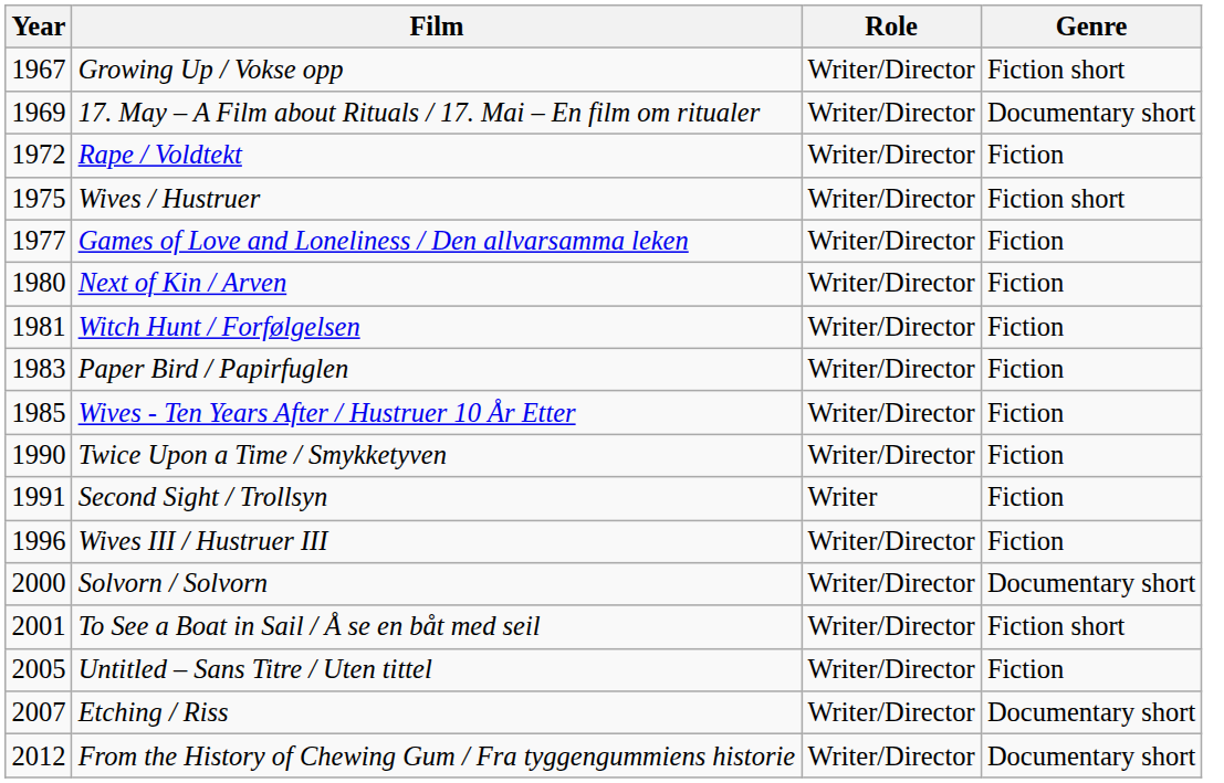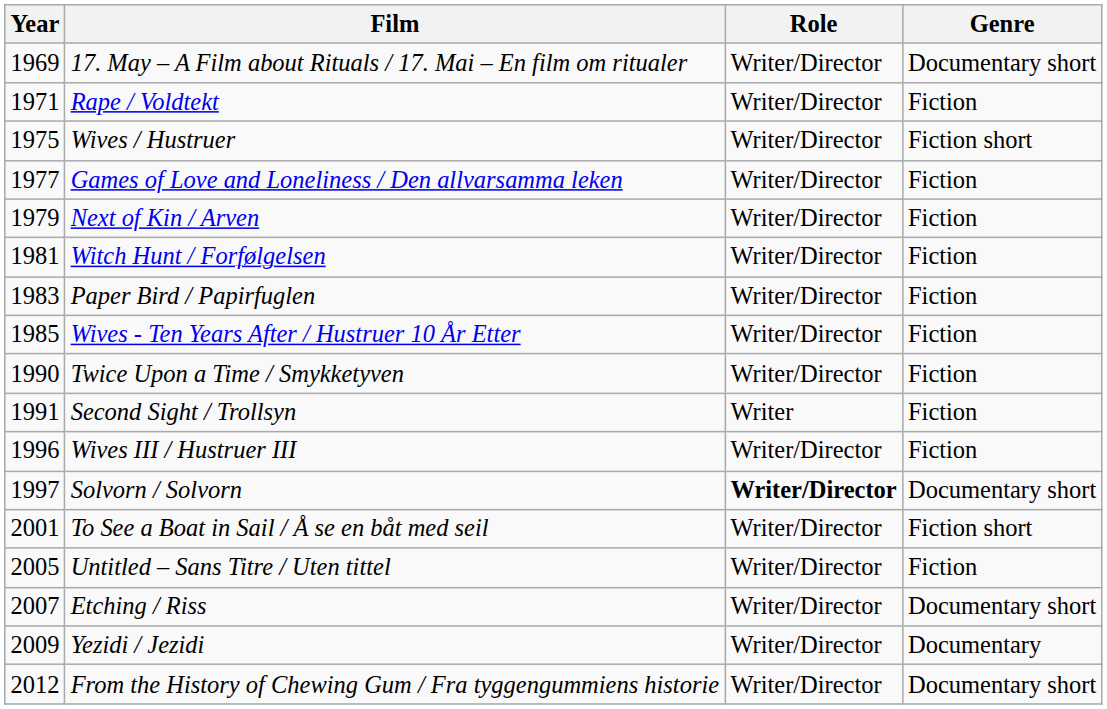- row: 1967 | Growing Up / Vokse opp | Writer/Director | Fiction short
Rape / Voldtekt | Year: 1972 -> 1971
Next of Kin / Arven | Year: 1980 -> 1979
Solvorn / Solvorn | Year: 2000 -> 1997
Solvorn / Solvorn | Role: normal -> bold
+ row: 2009 | Yezidi / Jezidi | Writer/Director | Documentary
